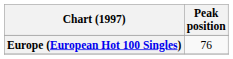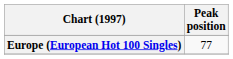Europe (European Hot 100 Singles) | Peak position: 76 -> 77
